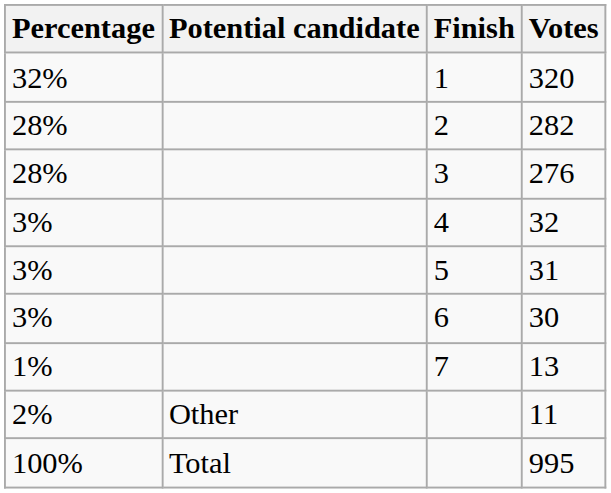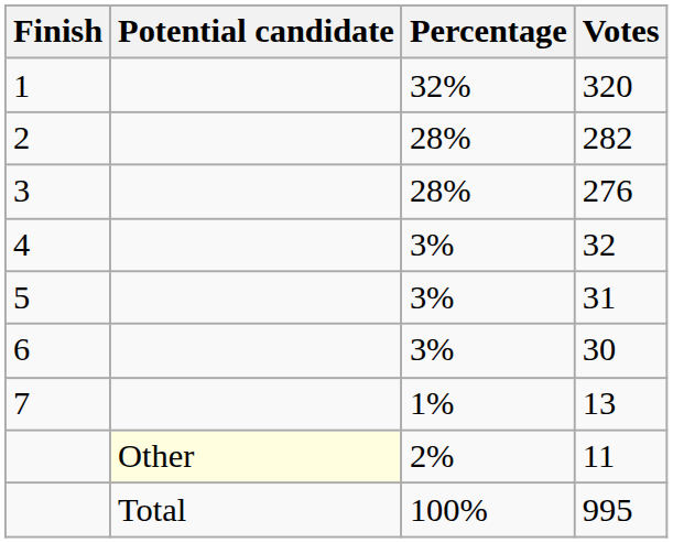columns swapped: Finish <-> Percentage
11 | Potential candidate: no background -> lightyellow background
